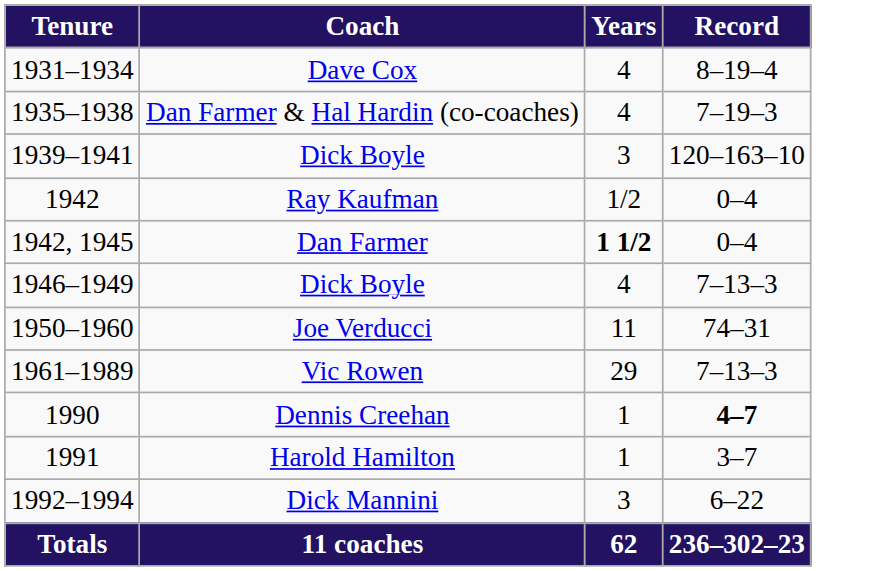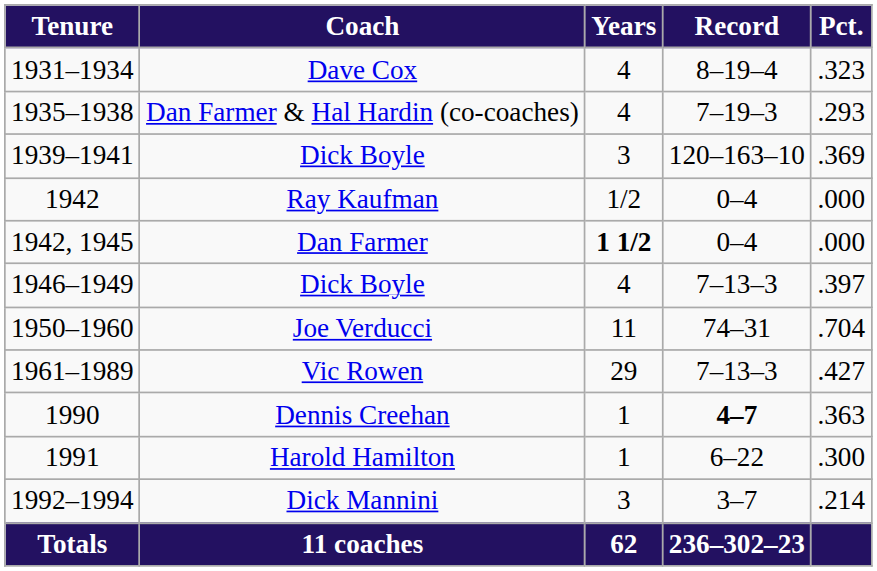+ column: Pct. | .323 | .293 | .369 | .000 | .000 | .397 | .704 | .427 | .363 | .300 | .214
Harold Hamilton | Record: 3–7 -> 6–22
Dick Mannini | Record: 6–22 -> 3–7
